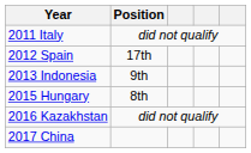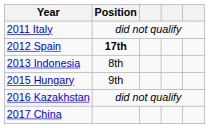2012 Spain | Position: normal -> bold
2013 Indonesia | Position: 9th -> 8th
2015 Hungary | Position: 8th -> 9th
